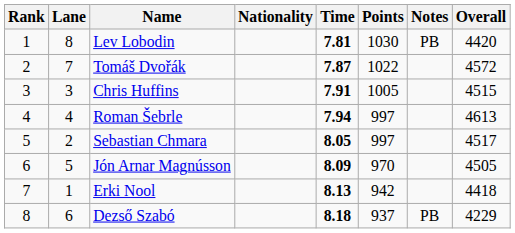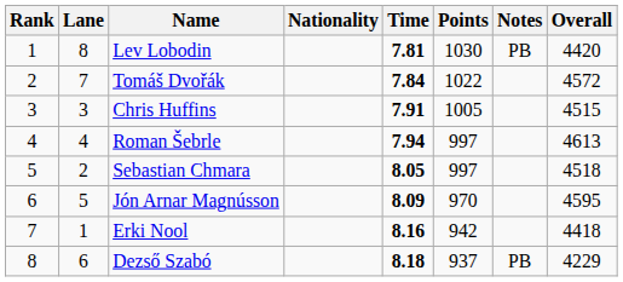Tomáš Dvořák | Time: 7.87 -> 7.84
Sebastian Chmara | Overall: 4517 -> 4518
Jón Arnar Magnússon | Overall: 4505 -> 4595
Erki Nool | Time: 8.13 -> 8.16
